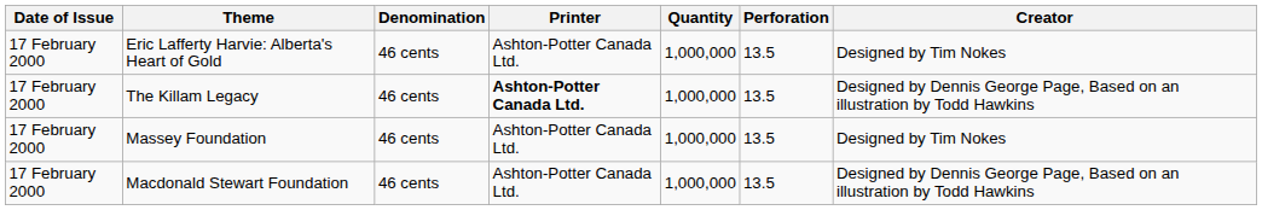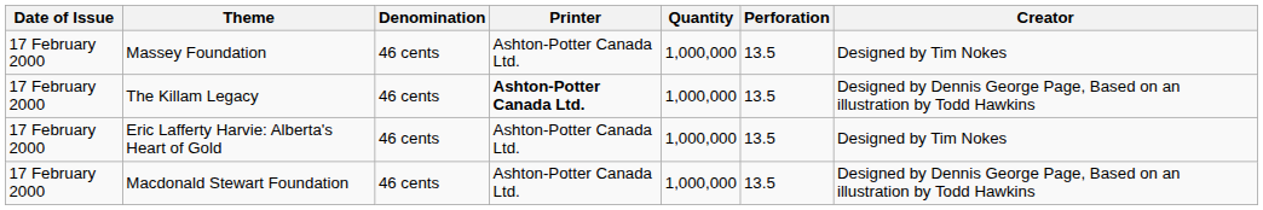rows swapped: Eric Lafferty Harvie: Alberta's Heart of Gold <-> Massey Foundation
